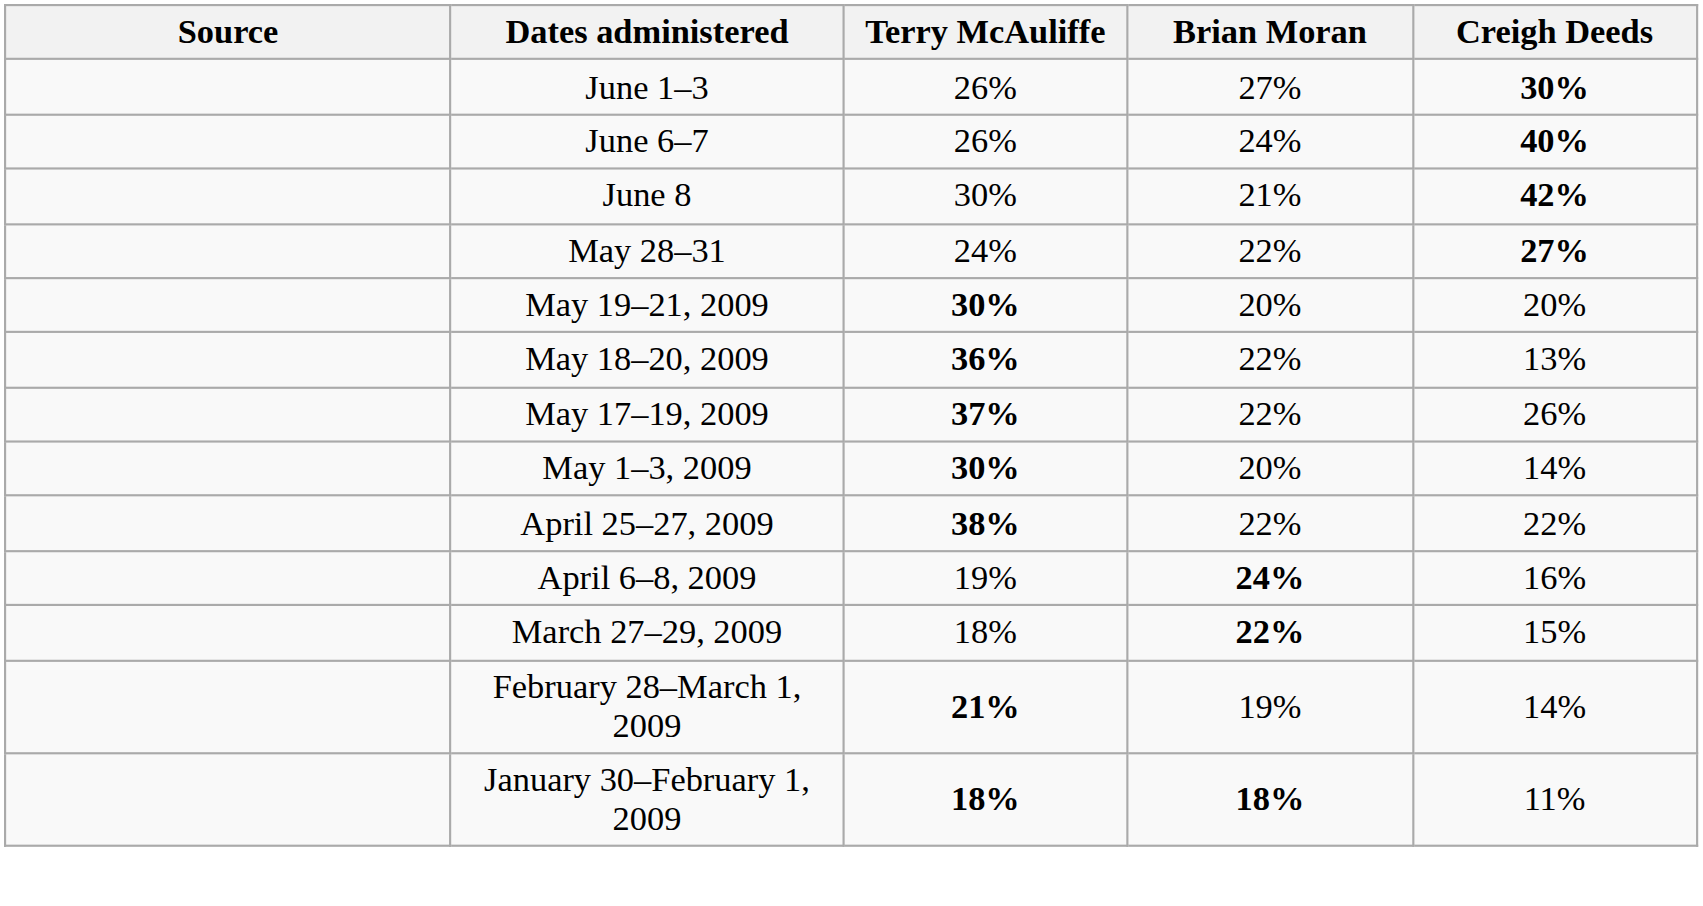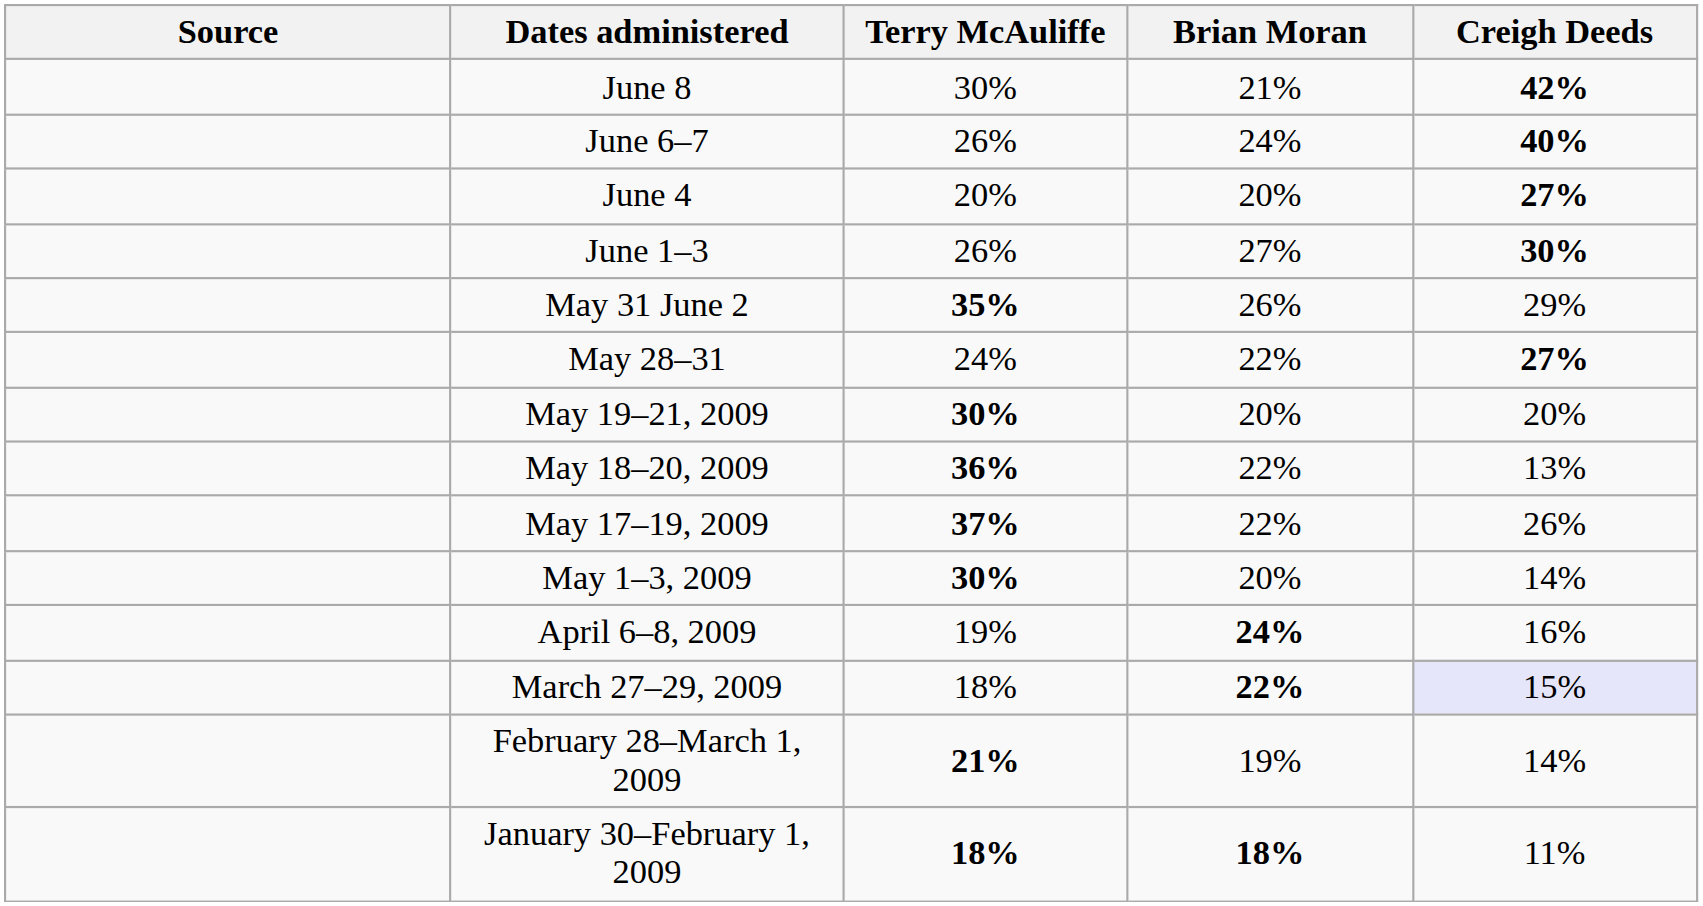rows swapped: June 8 <-> June 1–3
+ row: June 4 | 20% | 20% | 27%
+ row: May 31 June 2 | 35% | 26% | 29%
- row: April 25–27, 2009 | 38% | 22% | 22%
March 27–29, 2009 | Creigh Deeds: no background -> lavender background
